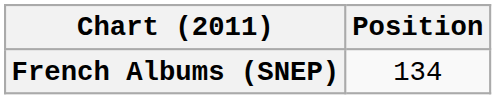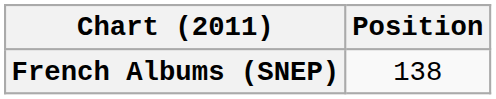French Albums (SNEP) | Position: 134 -> 138
